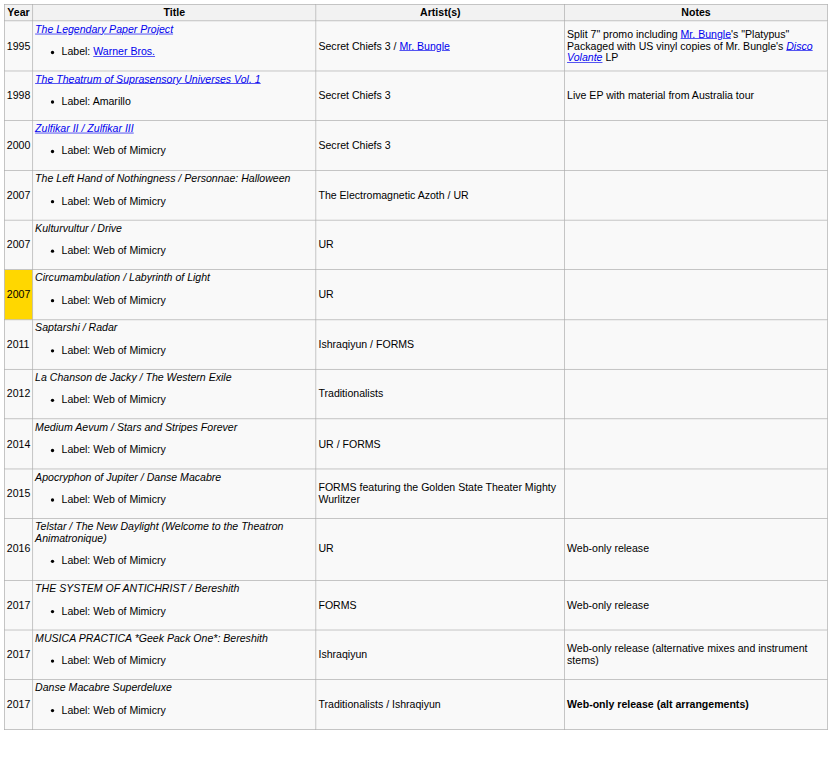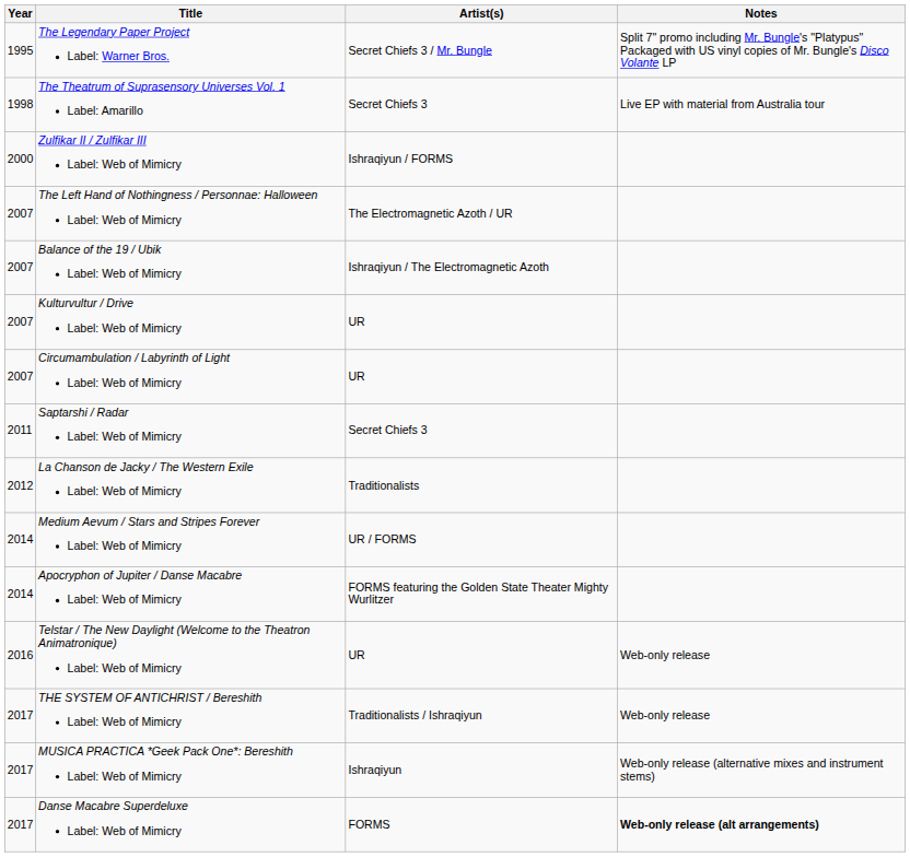Zulfikar II / Zulfikar III Label: Web of Mimicry | Artist(s): Secret Chiefs 3 -> Ishraqiyun / FORMS
+ row: 2007 | Balance of the 19 / Ubik Label: Web of Mimicry | Ishraqiyun / The Electromagnetic Azoth
Circumambulation / Labyrinth of Light Label: Web of Mimicry | Year: gold background -> no background
Saptarshi / Radar Label: Web of Mimicry | Artist(s): Ishraqiyun / FORMS -> Secret Chiefs 3
Apocryphon of Jupiter / Danse Macabre Label: Web of Mimicry | Year: 2015 -> 2014
THE SYSTEM OF ANTICHRIST / Bereshith Label: Web of Mimicry | Artist(s): FORMS -> Traditionalists / Ishraqiyun
Danse Macabre Superdeluxe Label: Web of Mimicry | Artist(s): Traditionalists / Ishraqiyun -> FORMS
